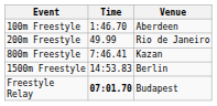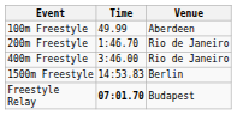100m Freestyle | Time: 1:46.70 -> 49.99
200m Freestyle | Time: 49.99 -> 1:46.70
+ row: 400m Freestyle | 3:46.00 | Rio de Janeiro
- row: 800m Freestyle | 7:46.41 | Kazan
